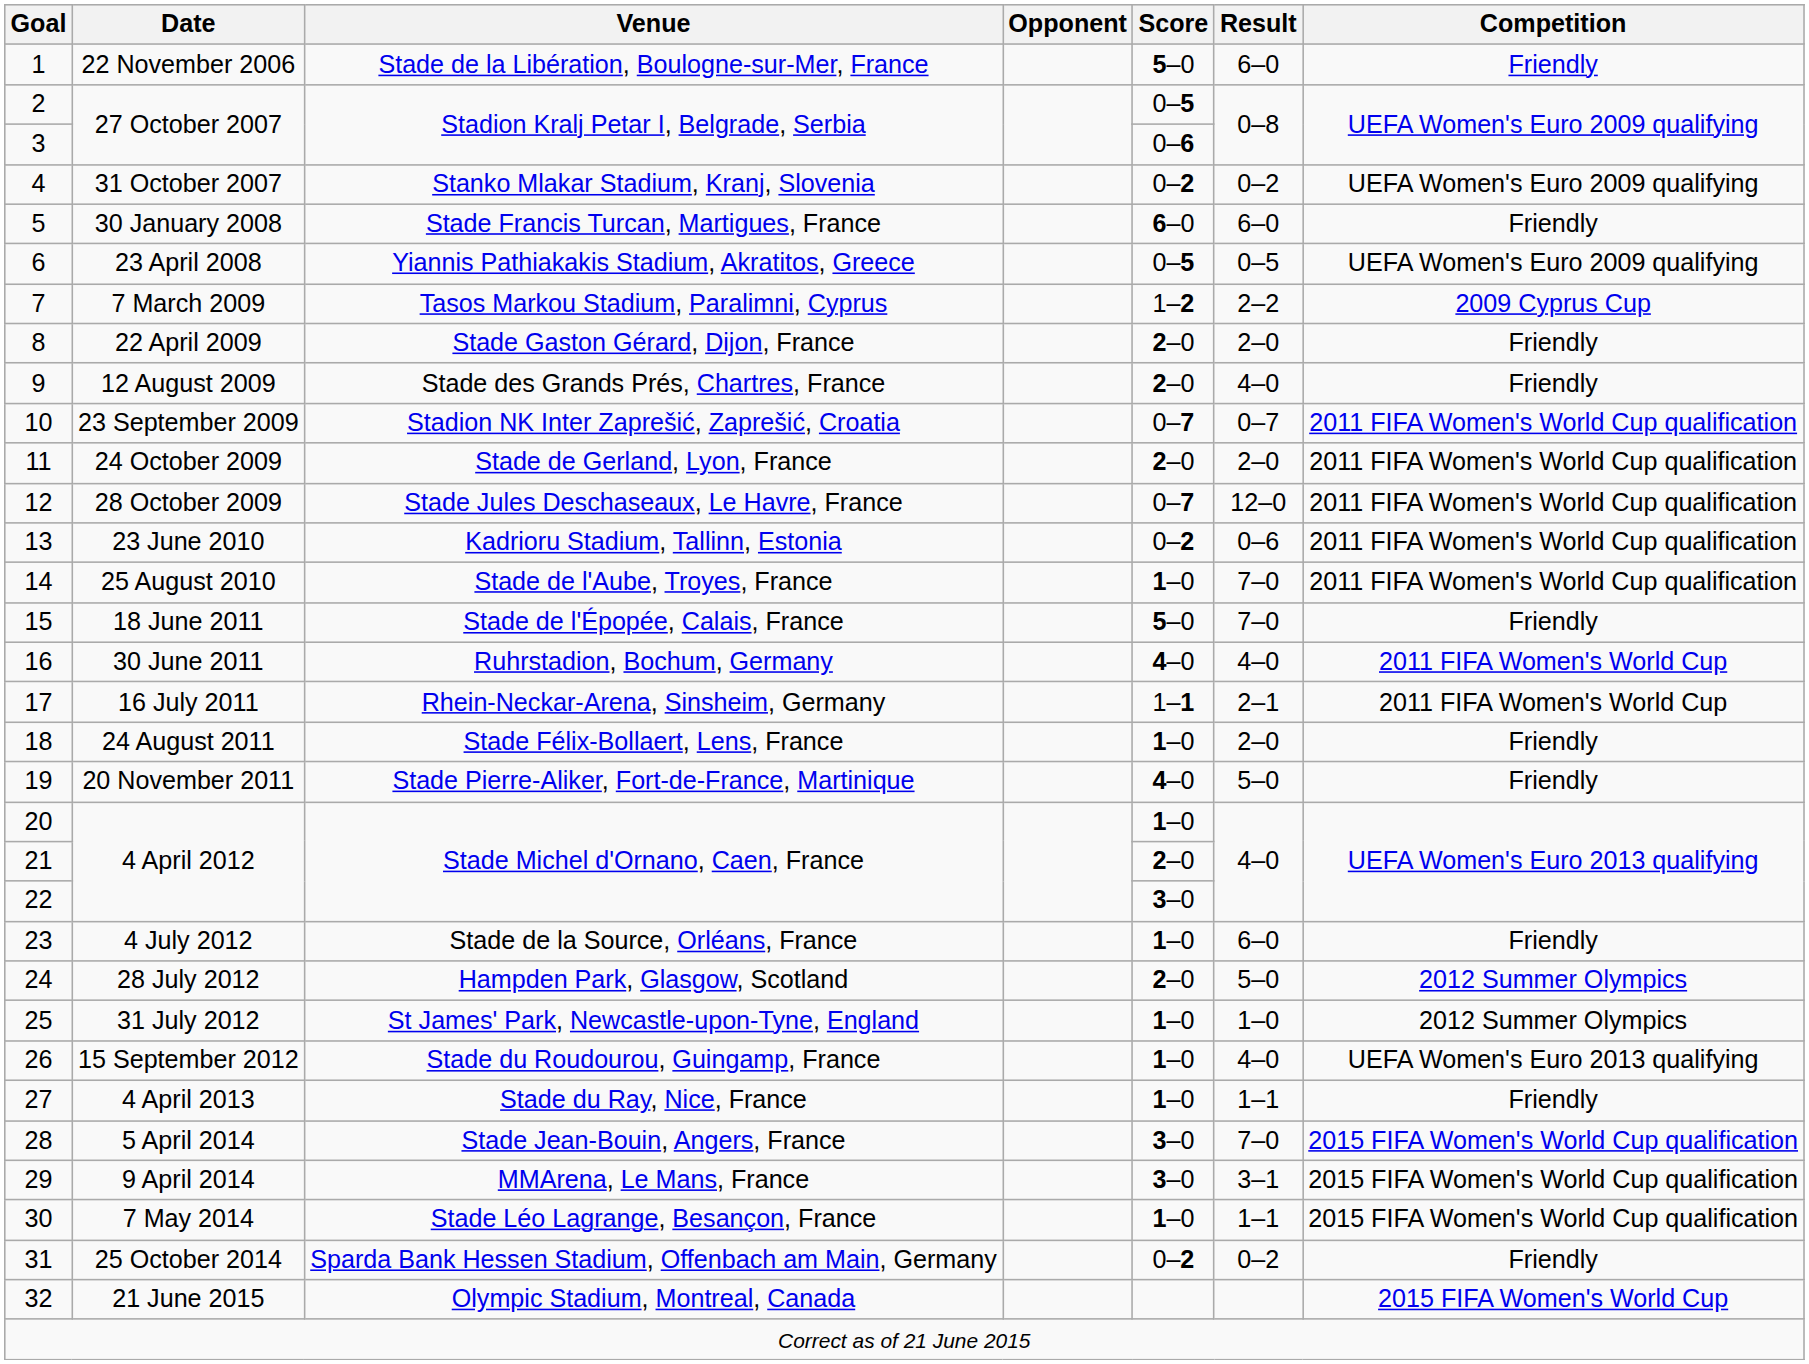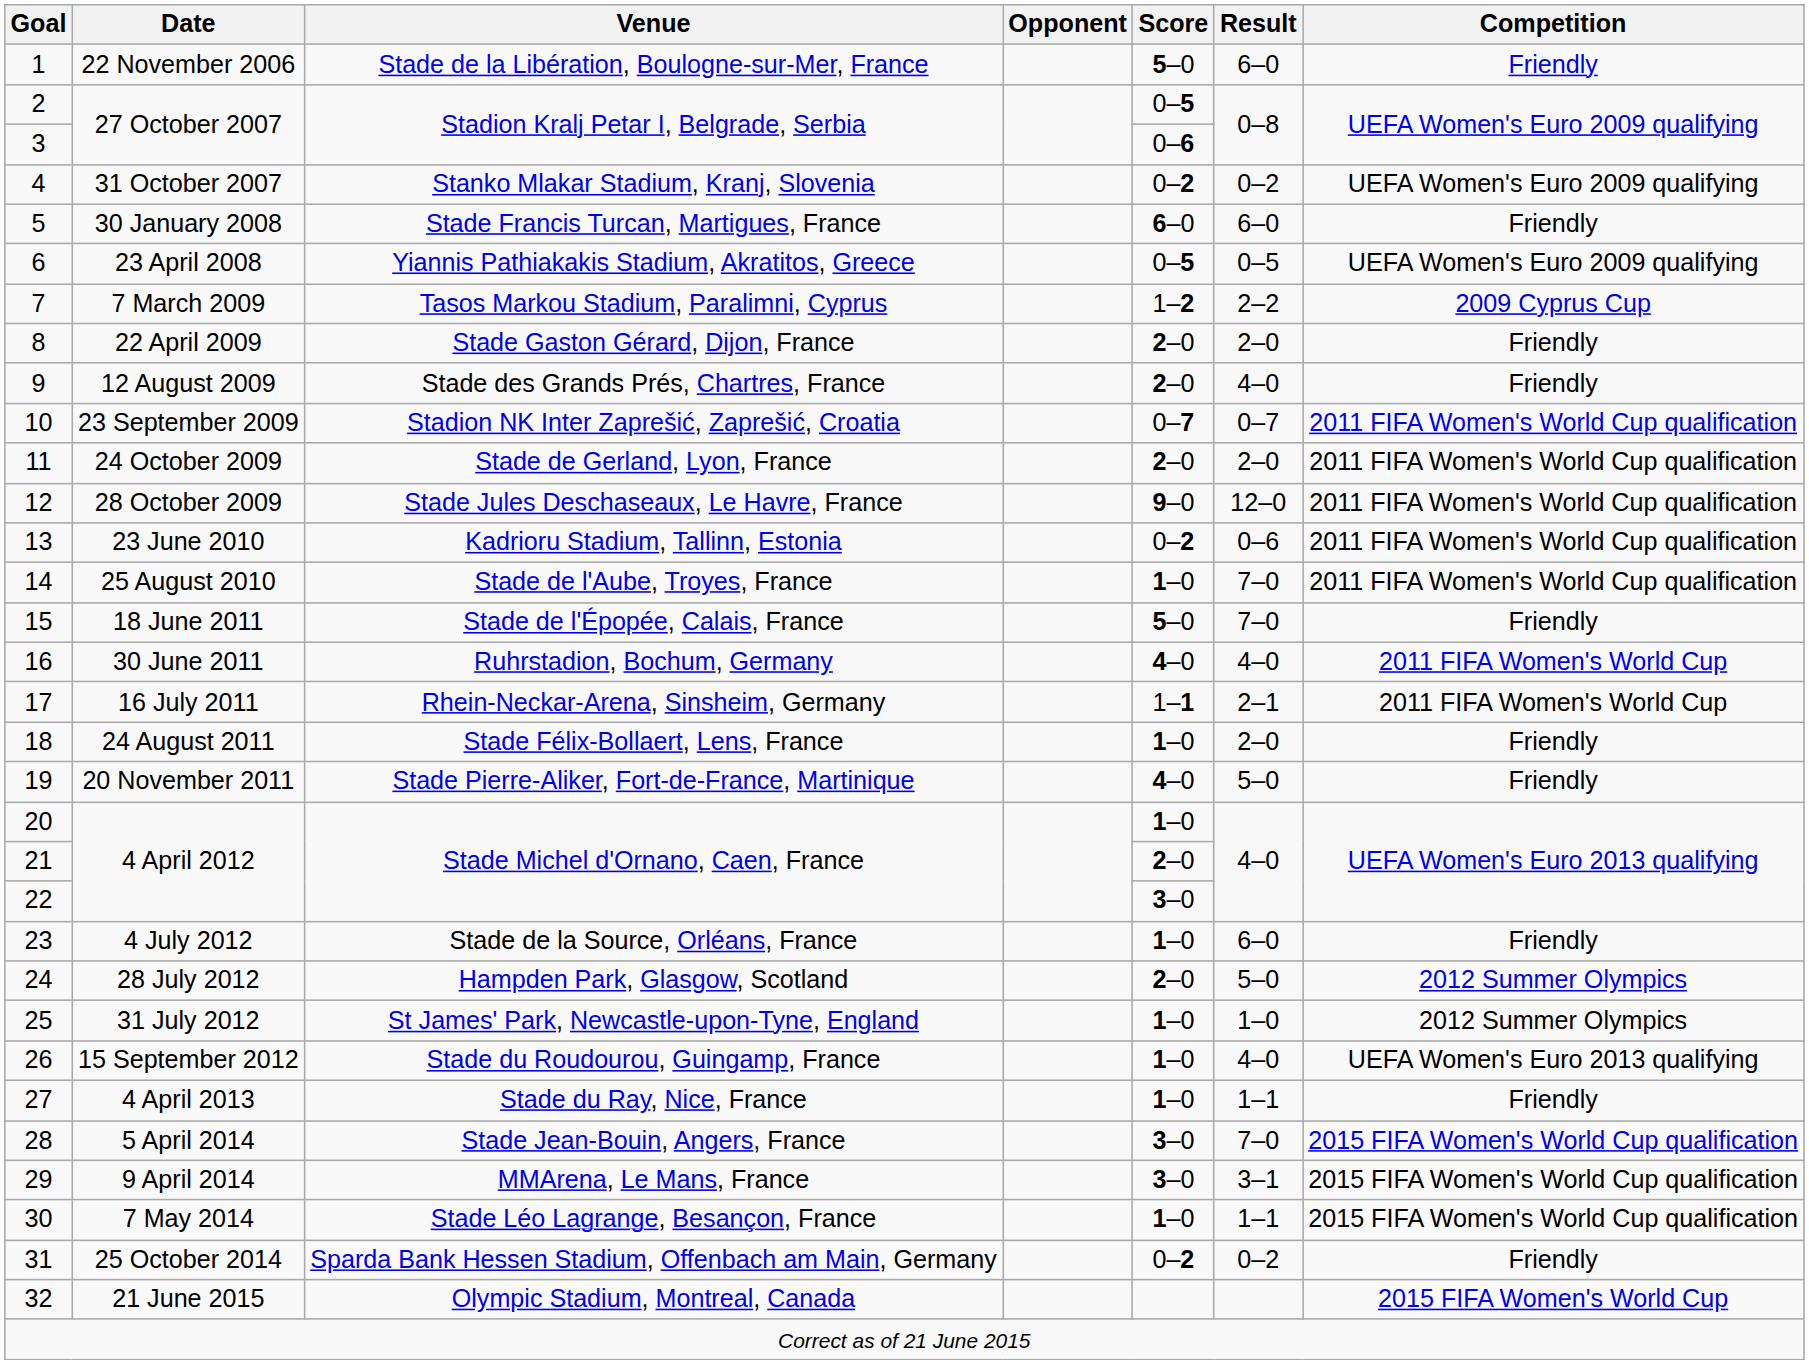28 October 2009 | Score: 0–7 -> 9–0
